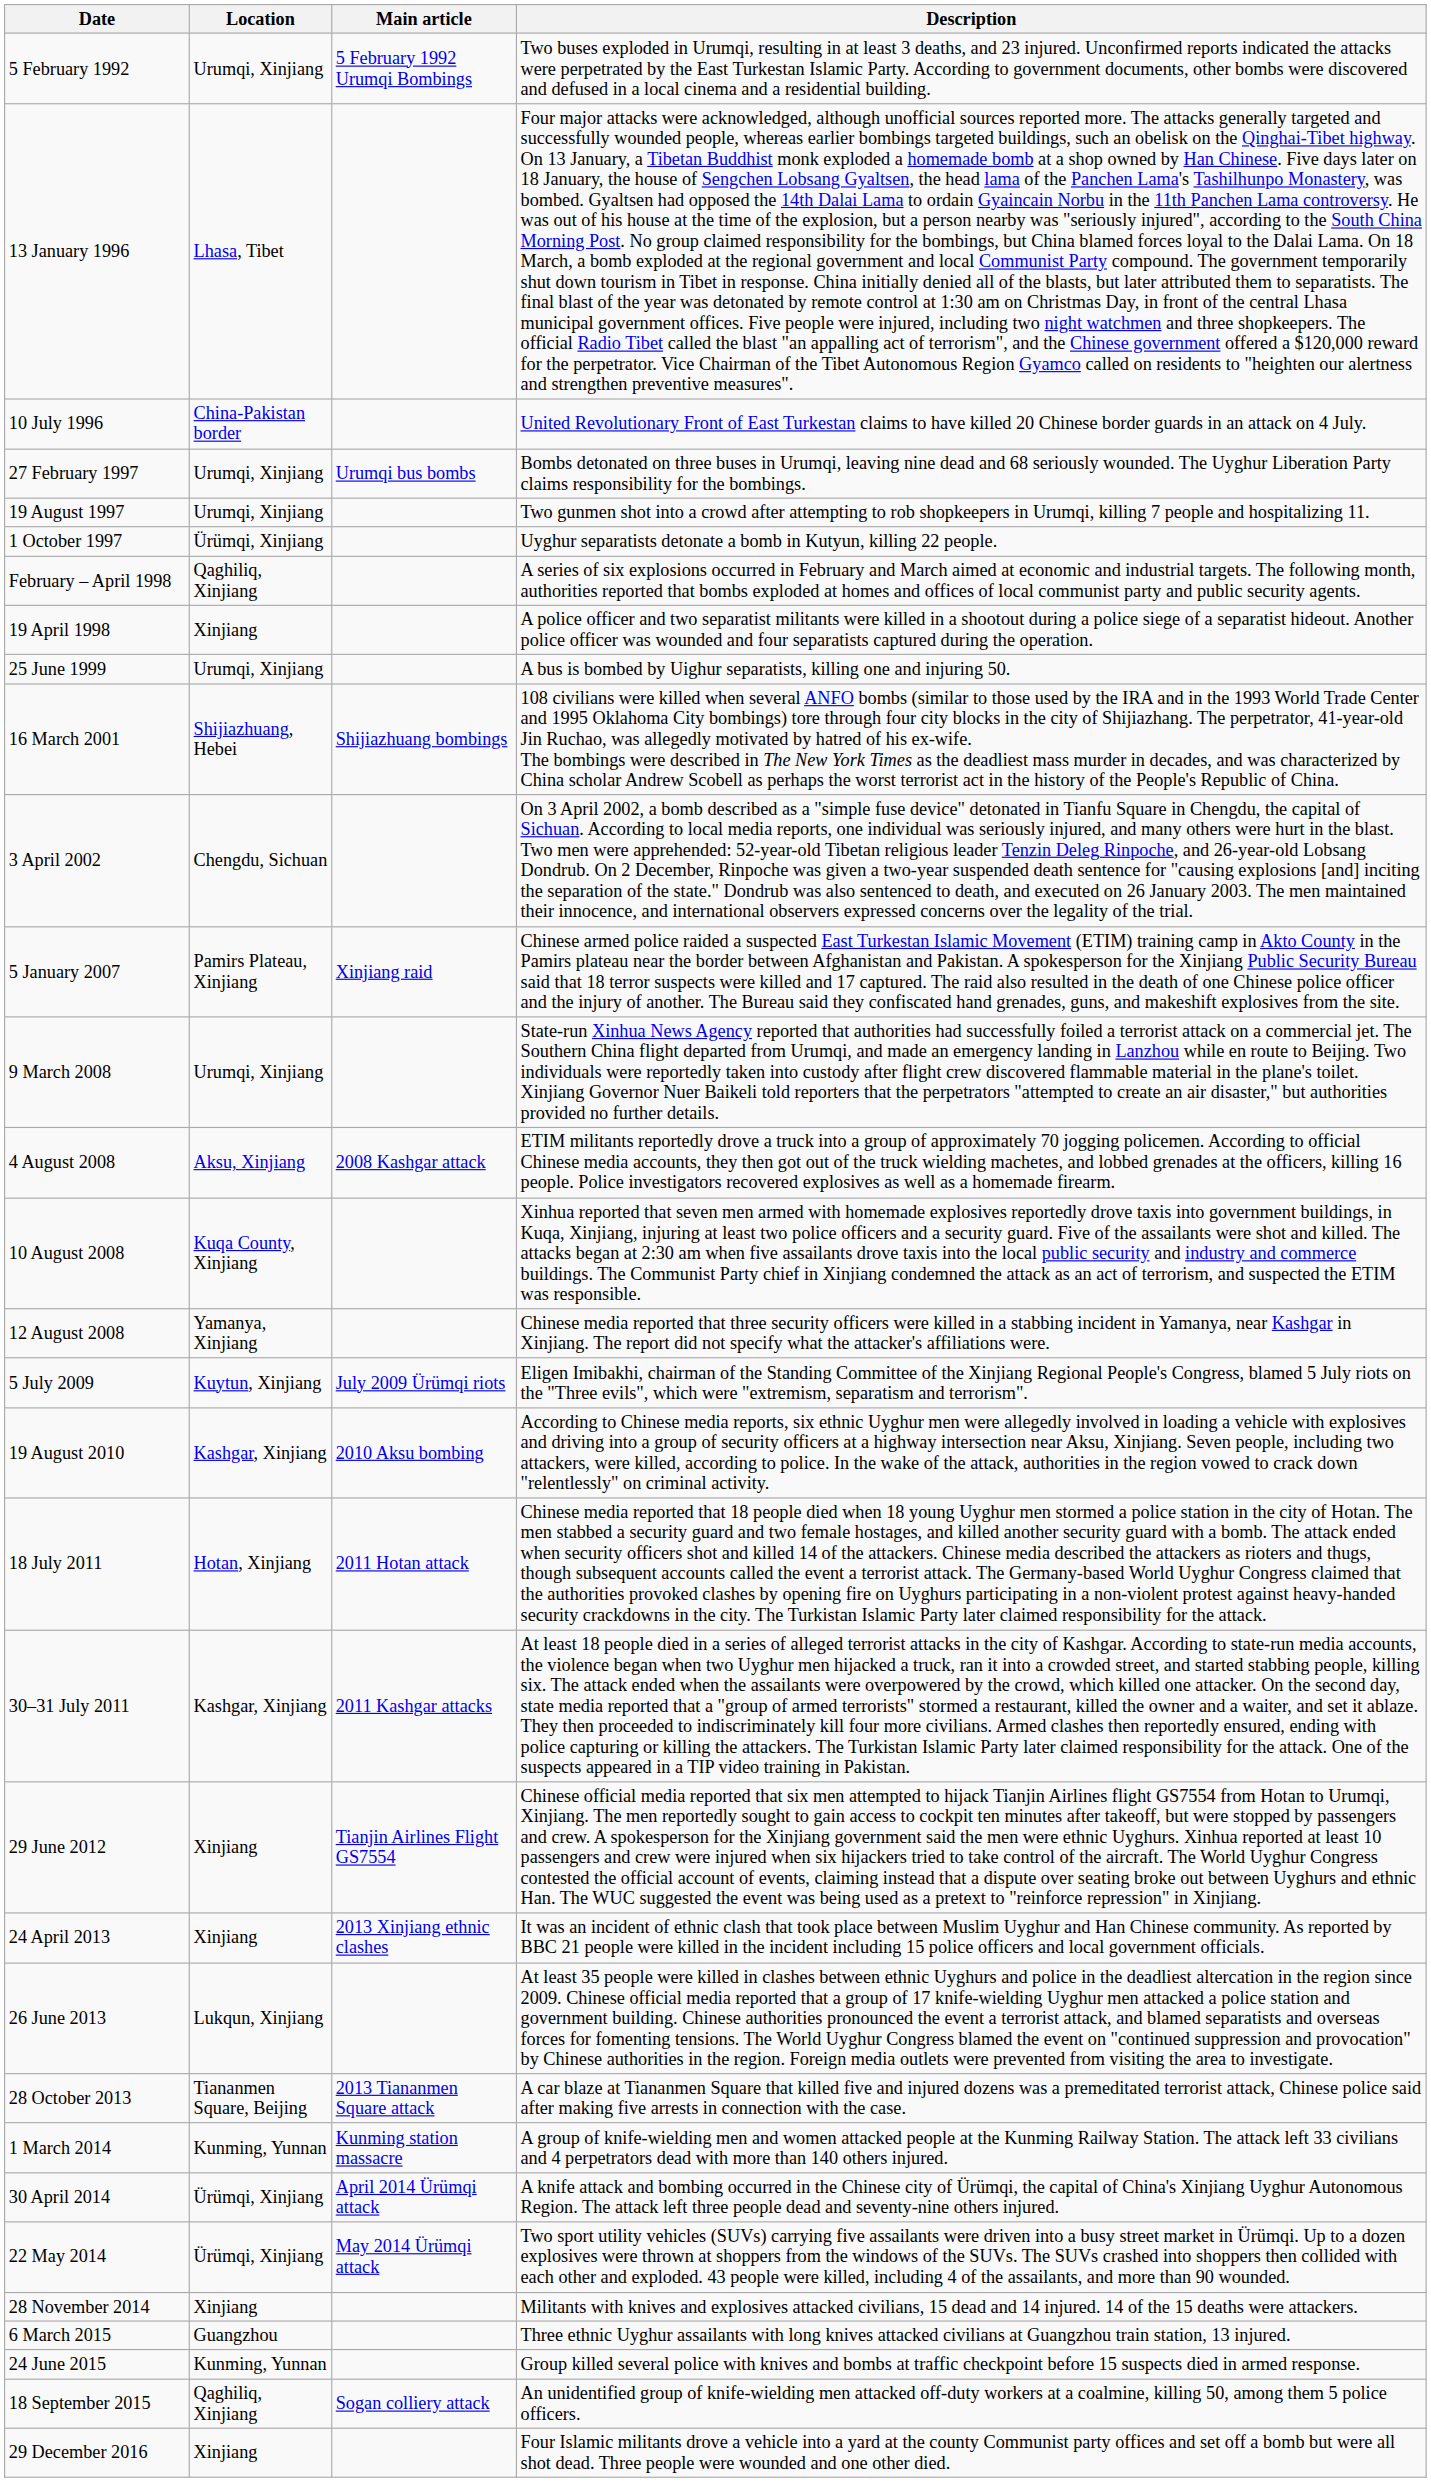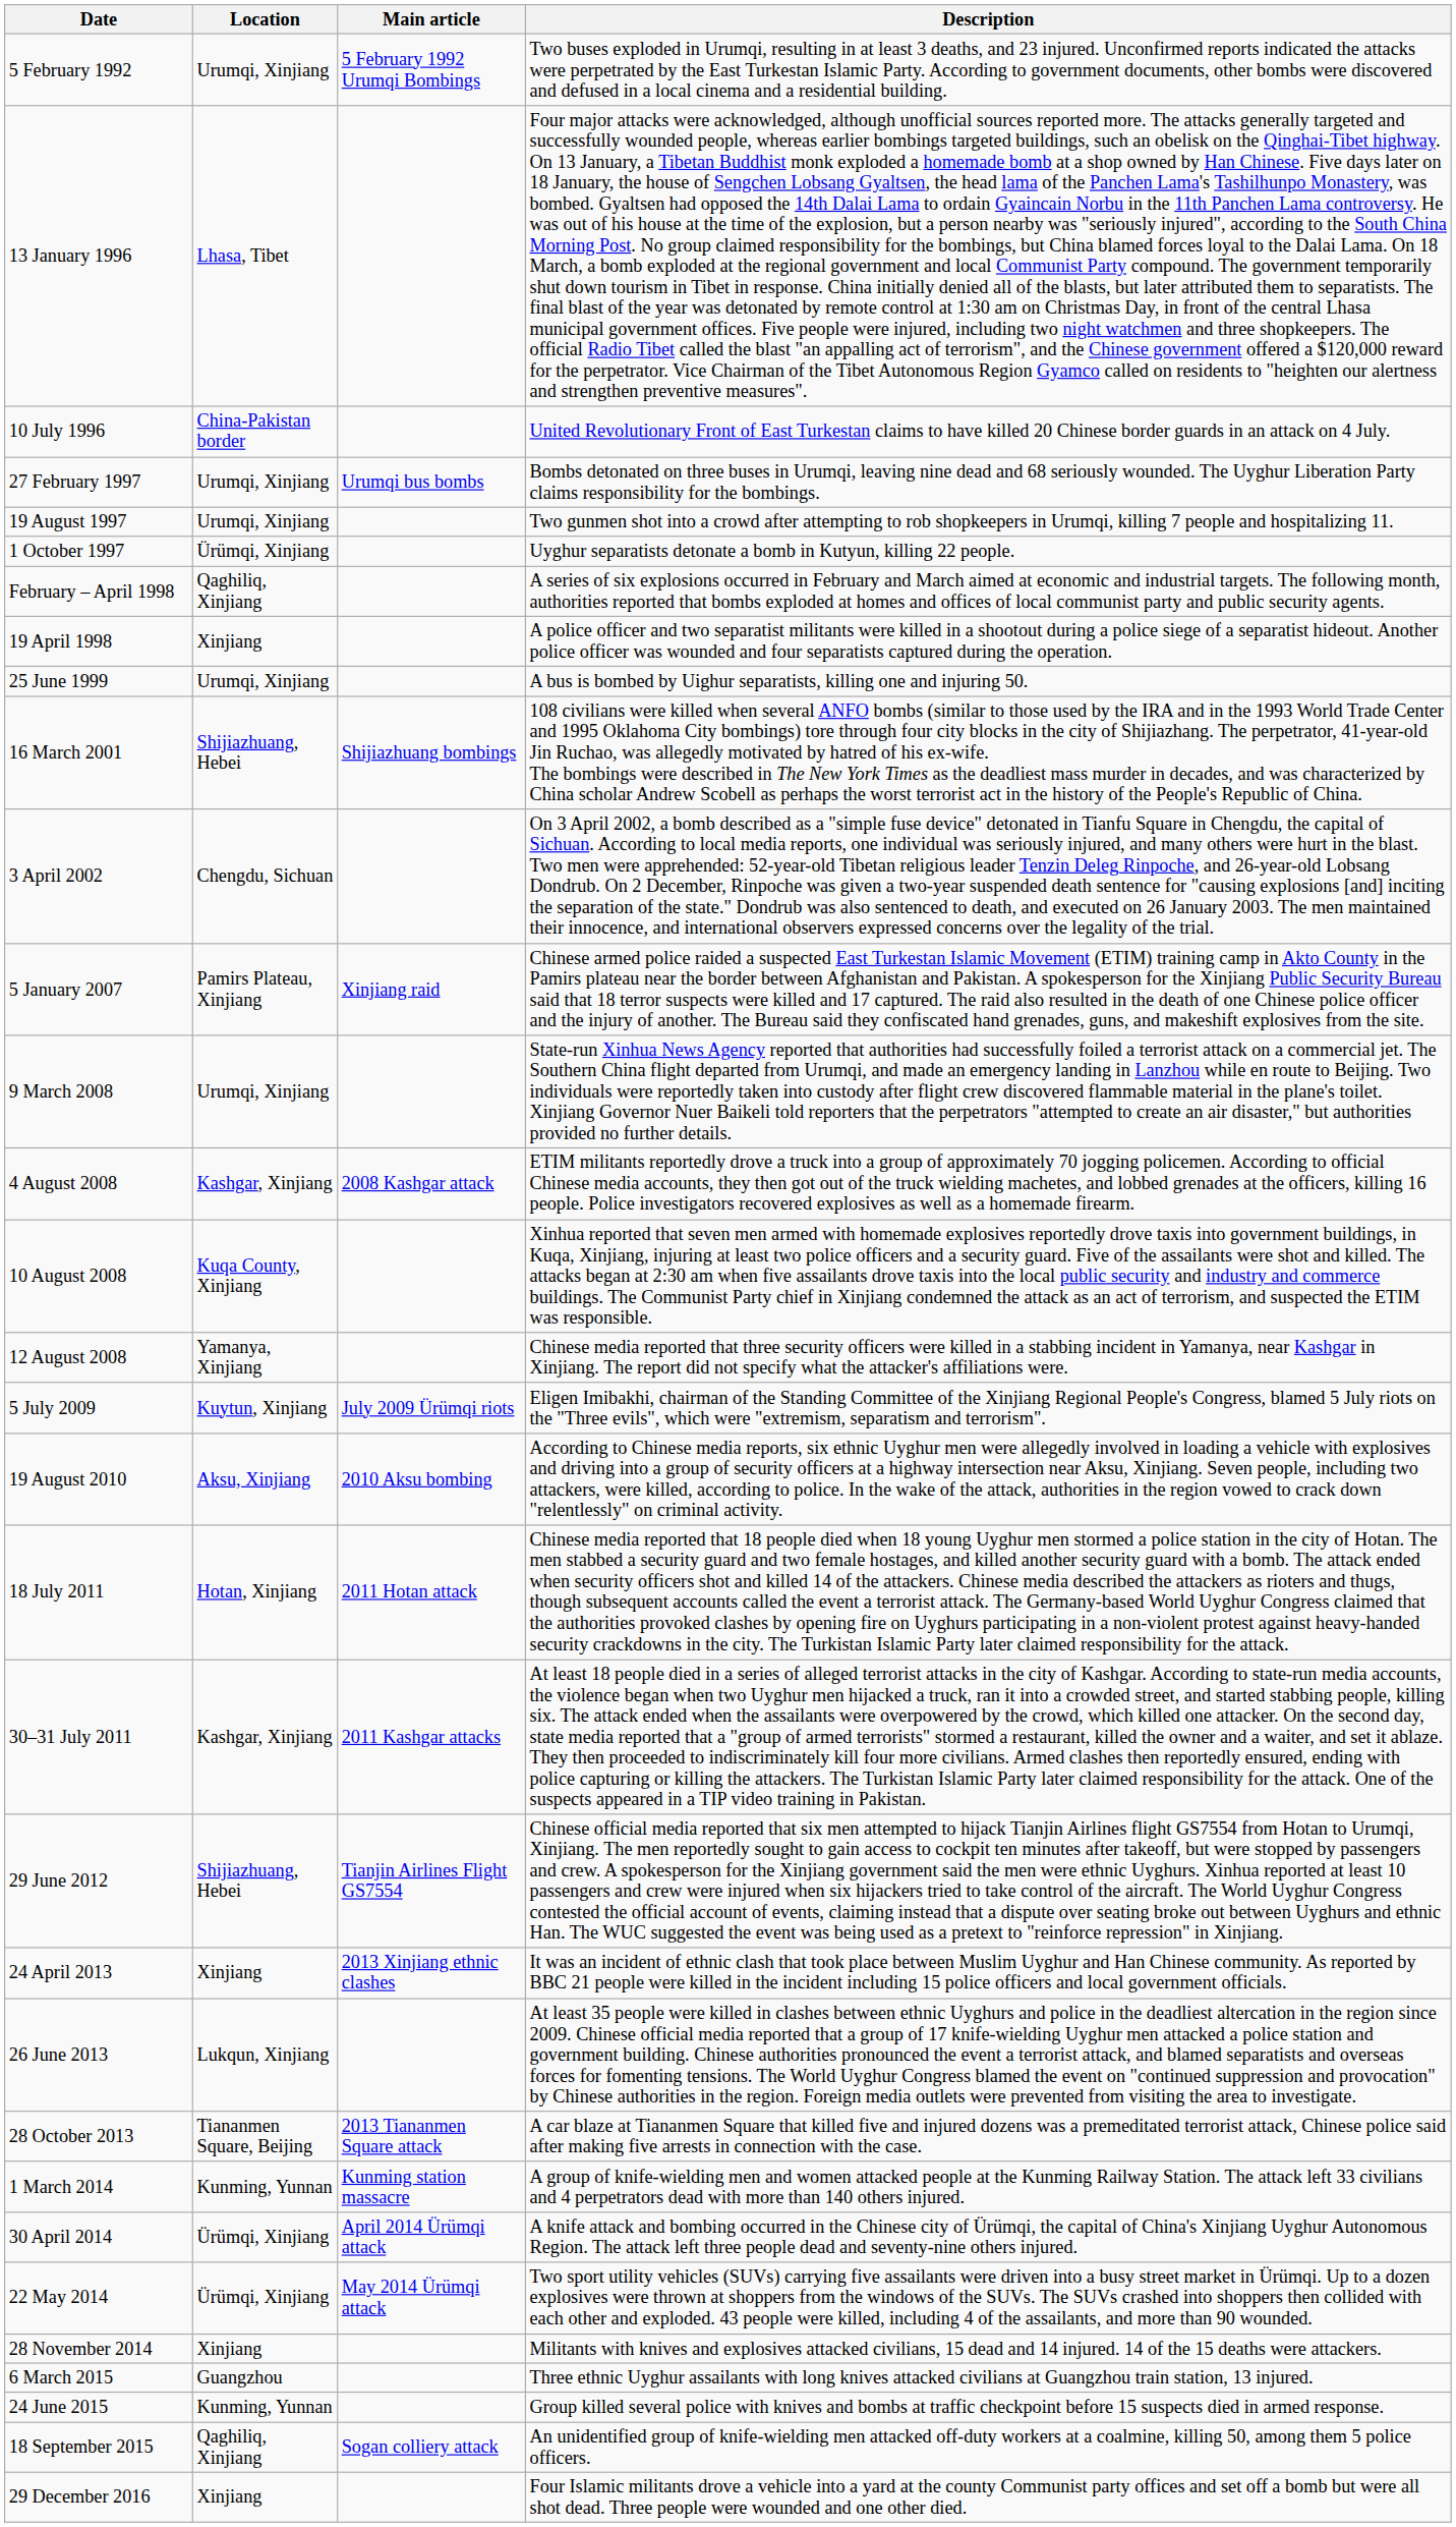4 August 2008 | Location: Aksu, Xinjiang -> Kashgar, Xinjiang
19 August 2010 | Location: Kashgar, Xinjiang -> Aksu, Xinjiang
29 June 2012 | Location: Xinjiang -> Shijiazhuang, Hebei
